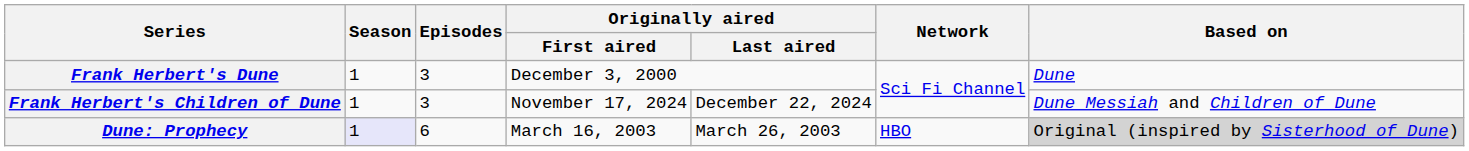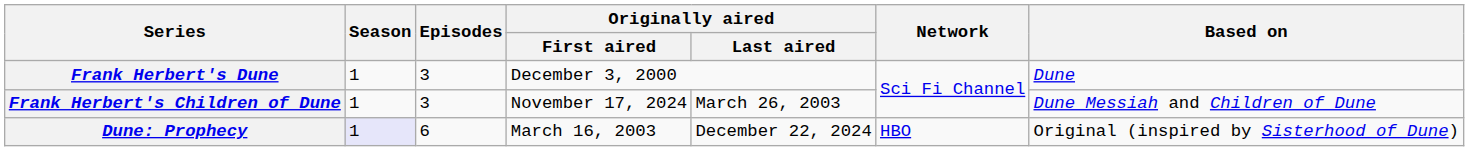Frank Herbert's Children of Dune | Originally aired / Last aired: December 22, 2024 -> March 26, 2003
Dune: Prophecy | Originally aired / Last aired: March 26, 2003 -> December 22, 2024
Dune: Prophecy | Based on: lightgrey background -> no background
